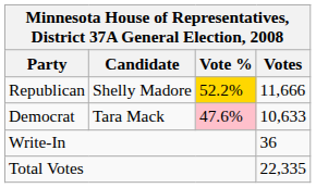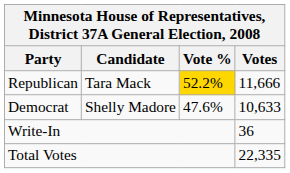Republican | Candidate: Shelly Madore -> Tara Mack
Democrat | Candidate: Tara Mack -> Shelly Madore
Democrat | Vote %: pink background -> no background
